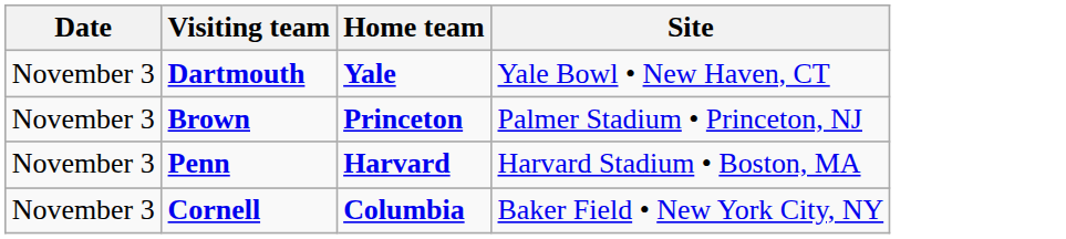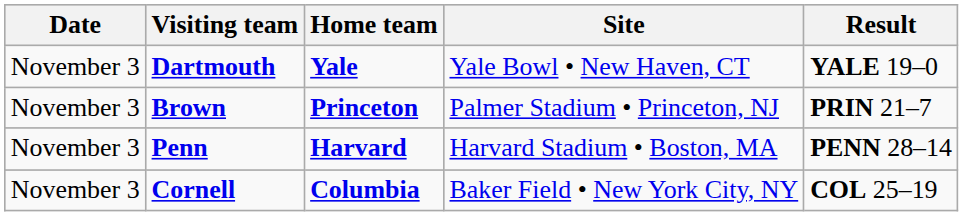+ column: Result | YALE 19–0 | PRIN 21–7 | PENN 28–14 | COL 25–19
